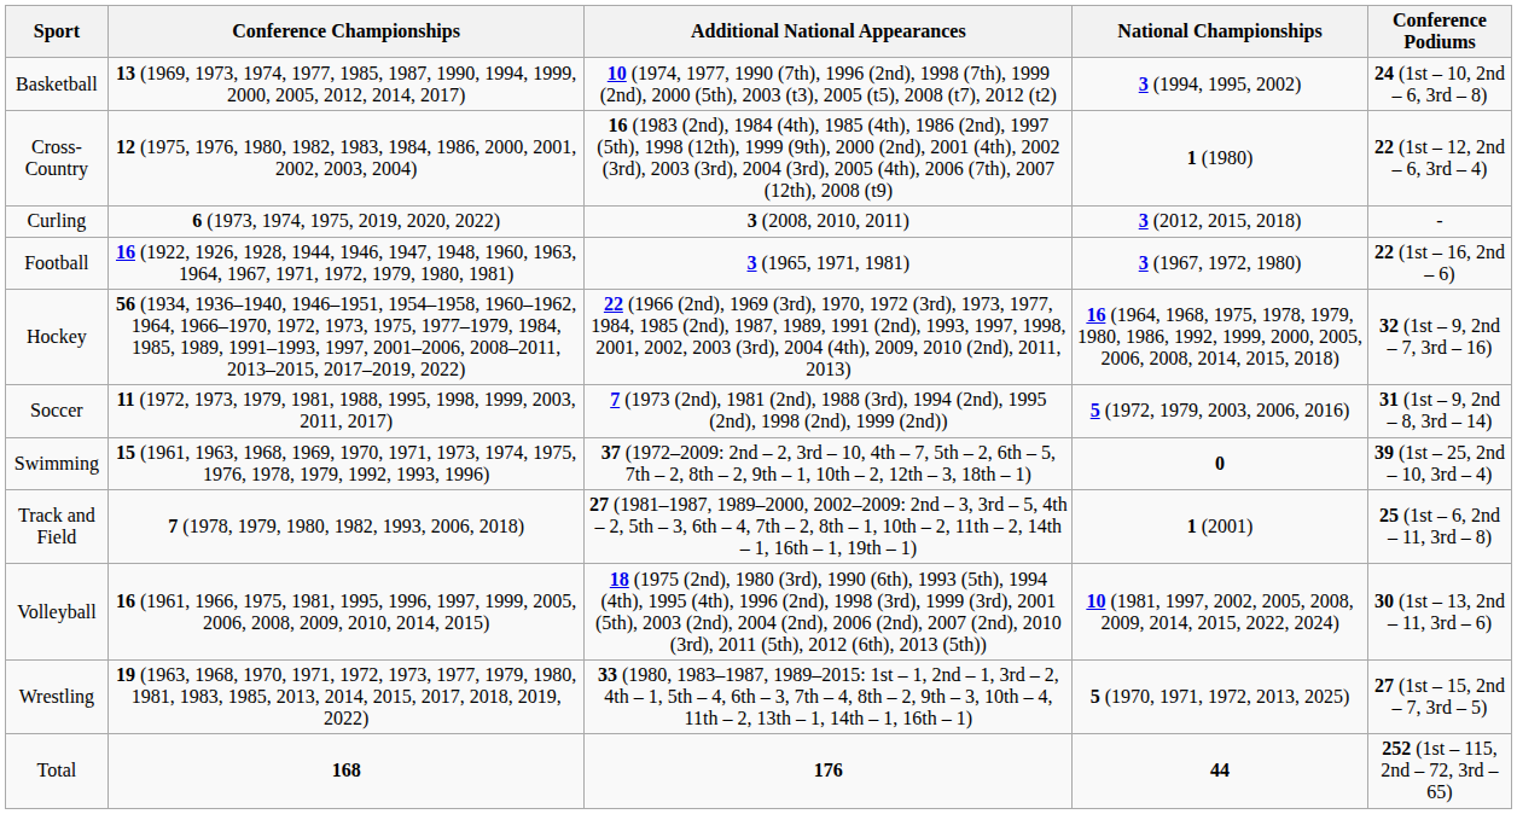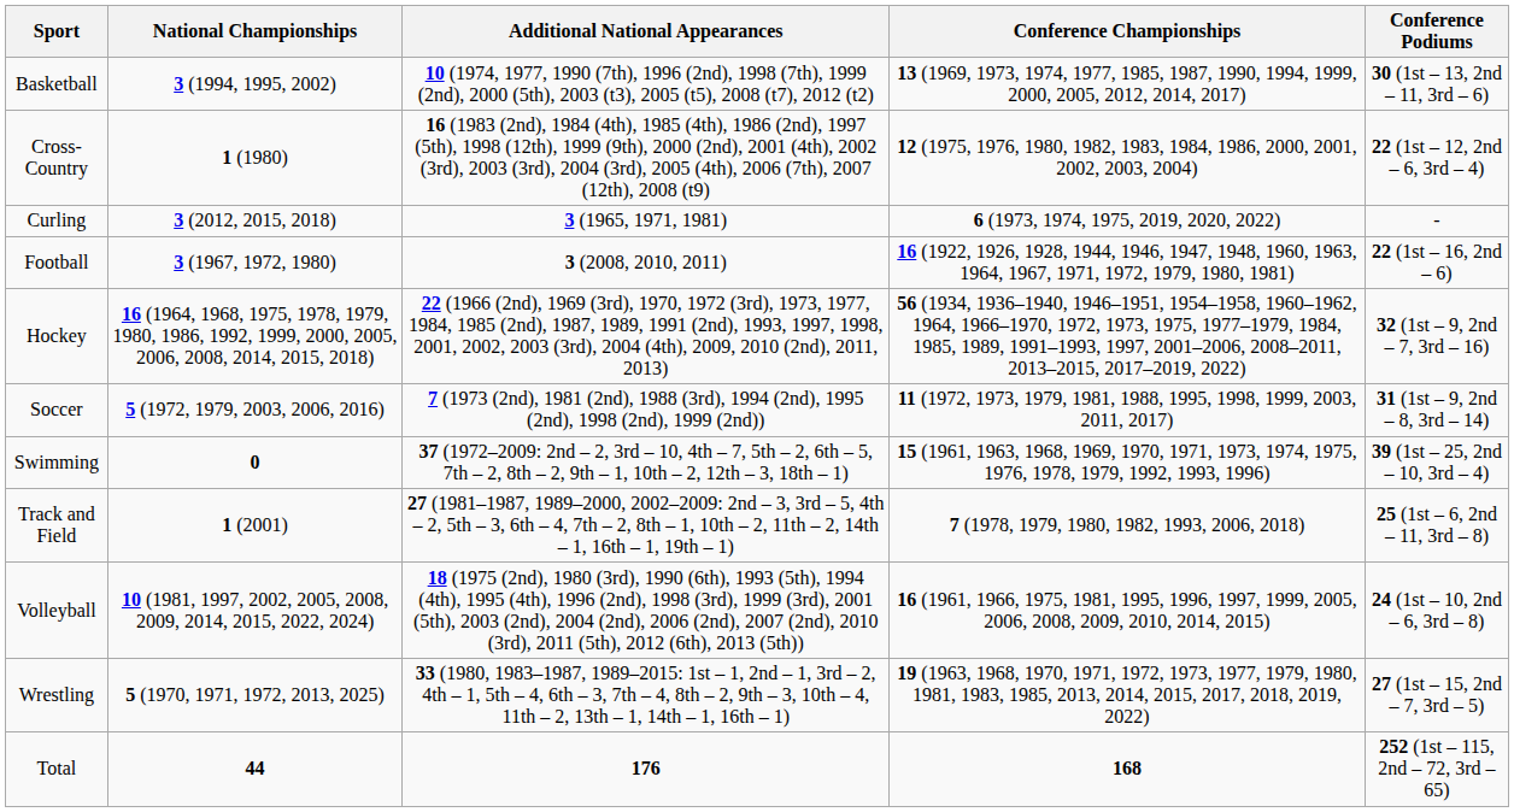columns swapped: National Championships <-> Conference Championships
Basketball | Conference Podiums: 24 (1st – 10, 2nd – 6, 3rd – 8) -> 30 (1st – 13, 2nd – 11, 3rd – 6)
Curling | Additional National Appearances: 3 (2008, 2010, 2011) -> 3 (1965, 1971, 1981)
Football | Additional National Appearances: 3 (1965, 1971, 1981) -> 3 (2008, 2010, 2011)
Volleyball | Conference Podiums: 30 (1st – 13, 2nd – 11, 3rd – 6) -> 24 (1st – 10, 2nd – 6, 3rd – 8)
